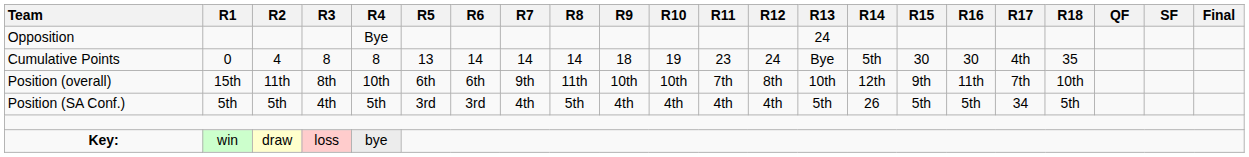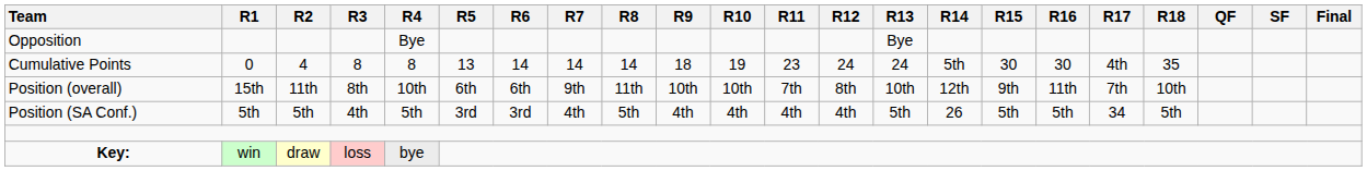Opposition | R13: 24 -> Bye
Cumulative Points | R13: Bye -> 24
